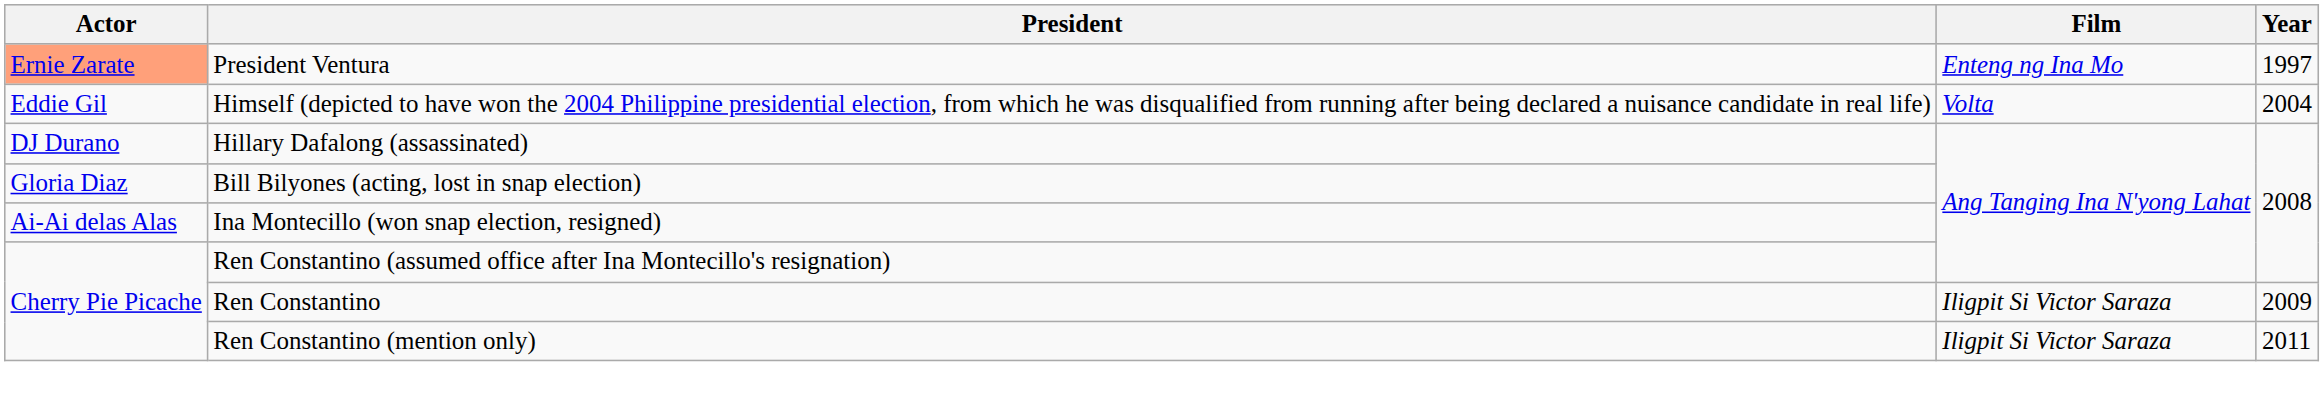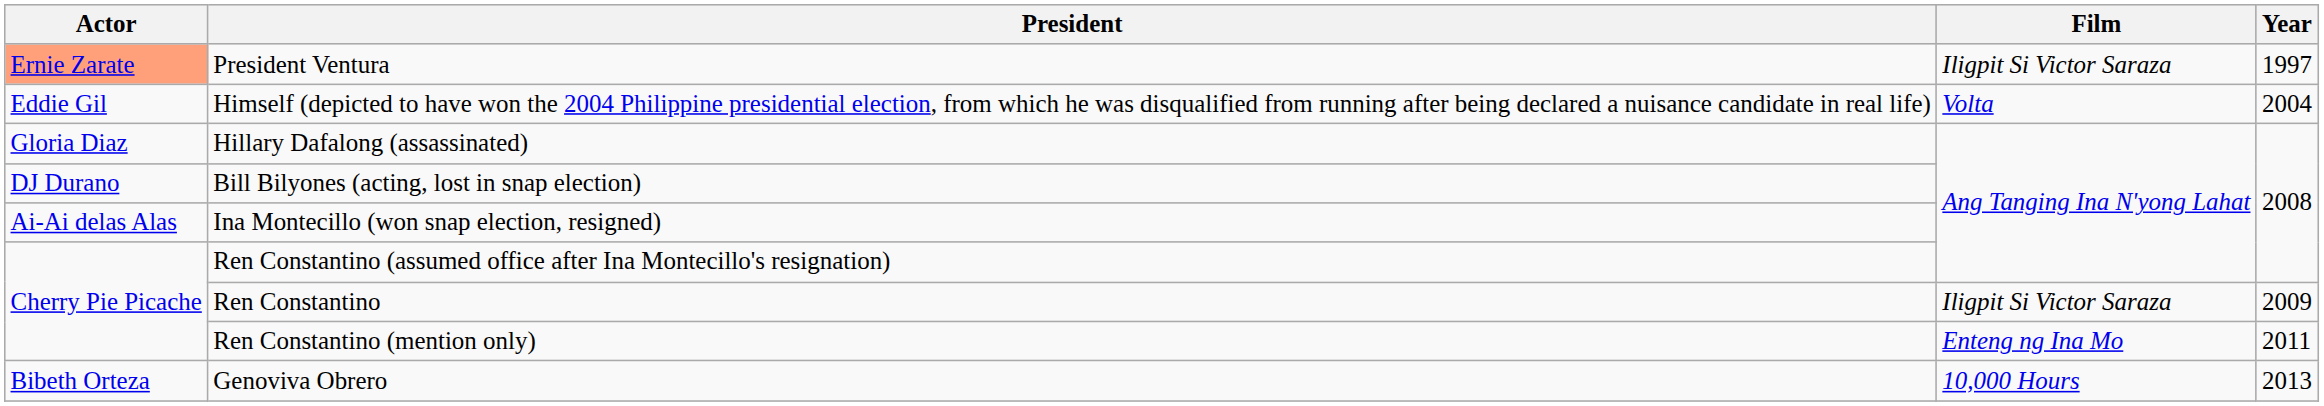President Ventura | Film: Enteng ng Ina Mo -> Iligpit Si Victor Saraza
Hillary Dafalong (assassinated) | Actor: DJ Durano -> Gloria Diaz
Bill Bilyones (acting, lost in snap election) | Actor: Gloria Diaz -> DJ Durano
Ren Constantino (mention only) | Film: Iligpit Si Victor Saraza -> Enteng ng Ina Mo
+ row: Bibeth Orteza | Genoviva Obrero | 10,000 Hours | 2013
